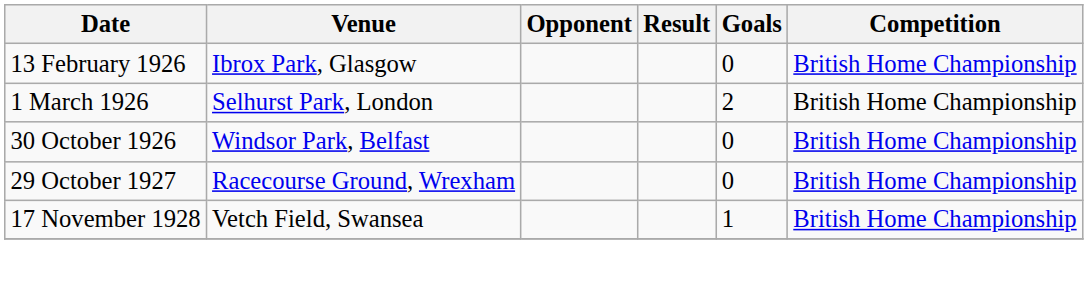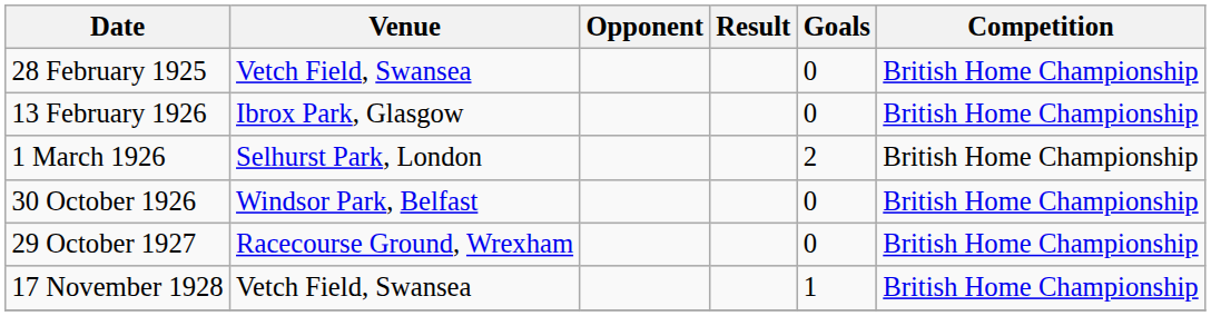+ row: 28 February 1925 | Vetch Field, Swansea | 0 | British Home Championship
